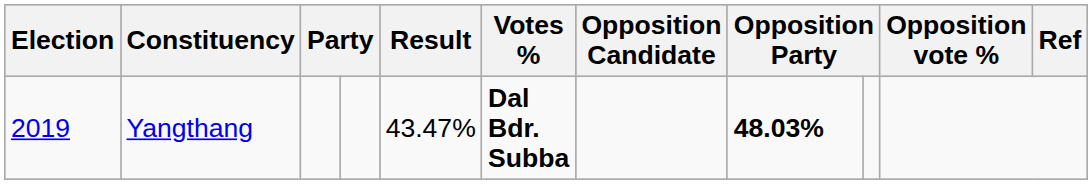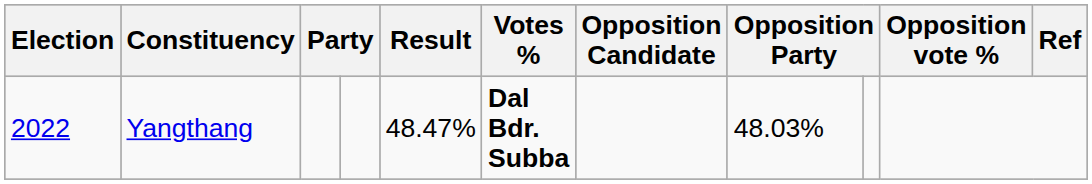Yangthang | Election: 2019 -> 2022
Yangthang | Result: 43.47% -> 48.47%
Yangthang | column 8: bold -> normal
